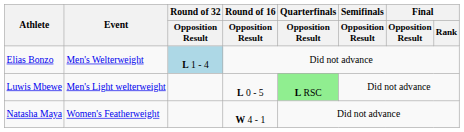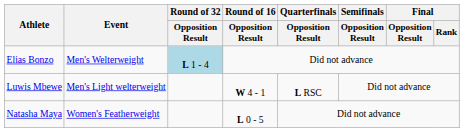Luwis Mbewe | Round of 16 / Opposition Result: L 0 - 5 -> W 4 - 1
Luwis Mbewe | Quarterfinals / Opposition Result: lightgreen background -> no background
Natasha Maya | Round of 16 / Opposition Result: W 4 - 1 -> L 0 - 5
